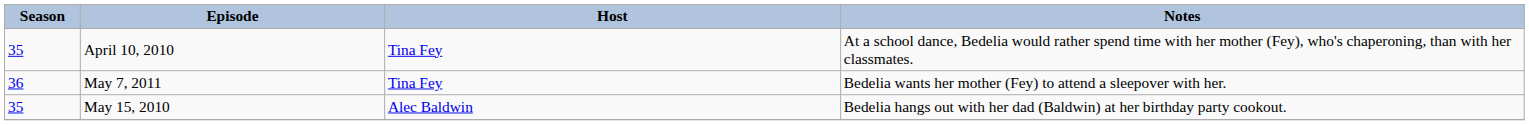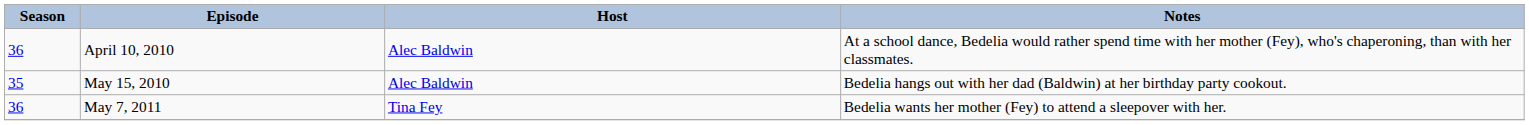April 10, 2010 | Season: 35 -> 36
April 10, 2010 | Host: Tina Fey -> Alec Baldwin
rows swapped: May 15, 2010 <-> May 7, 2011
